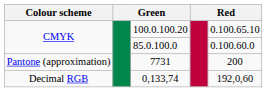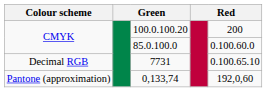100.0.100.20 | column 5: 0.100.65.10 -> 200
7731 | Colour scheme: Pantone (approximation) -> Decimal RGB
7731 | column 5: 200 -> 0.100.65.10
0,133,74 | Colour scheme: Decimal RGB -> Pantone (approximation)
